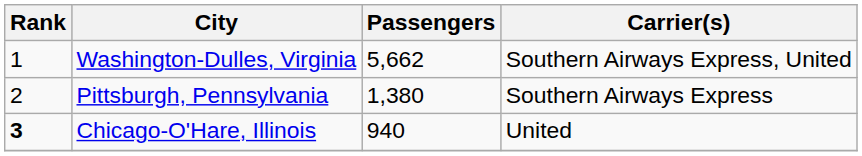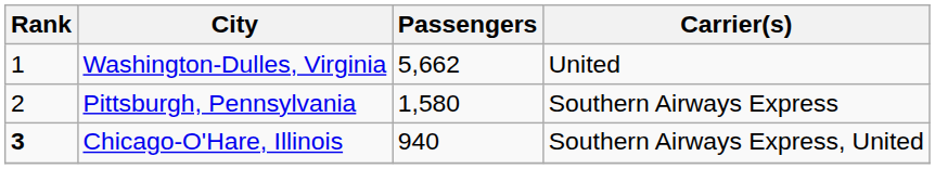Washington-Dulles, Virginia | Carrier(s): Southern Airways Express, United -> United
Pittsburgh, Pennsylvania | Passengers: 1,380 -> 1,580
Chicago-O'Hare, Illinois | Carrier(s): United -> Southern Airways Express, United
